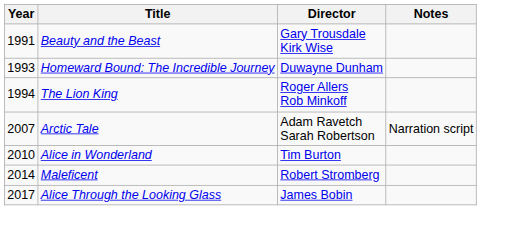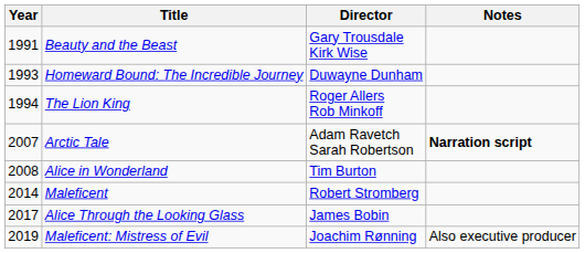Arctic Tale | Notes: normal -> bold
Alice in Wonderland | Year: 2010 -> 2008
+ row: 2019 | Maleficent: Mistress of Evil | Joachim Rønning | Also executive producer
